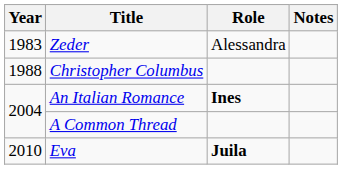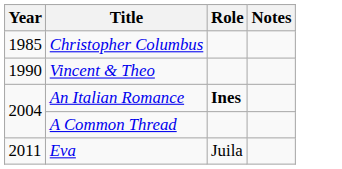- row: 1983 | Zeder | Alessandra
Christopher Columbus | Year: 1988 -> 1985
+ row: 1990 | Vincent & Theo
Eva | Year: 2010 -> 2011
Eva | Role: bold -> normal
